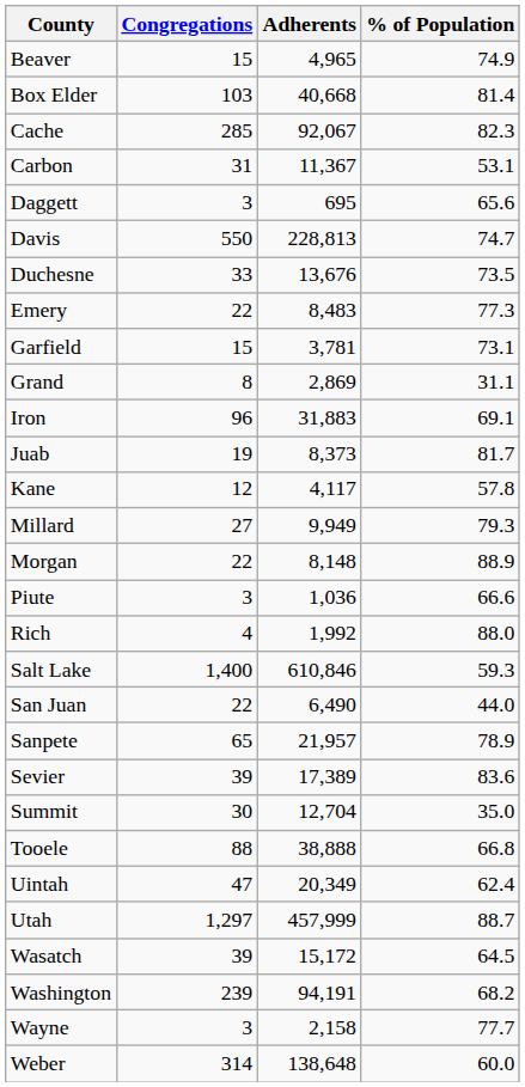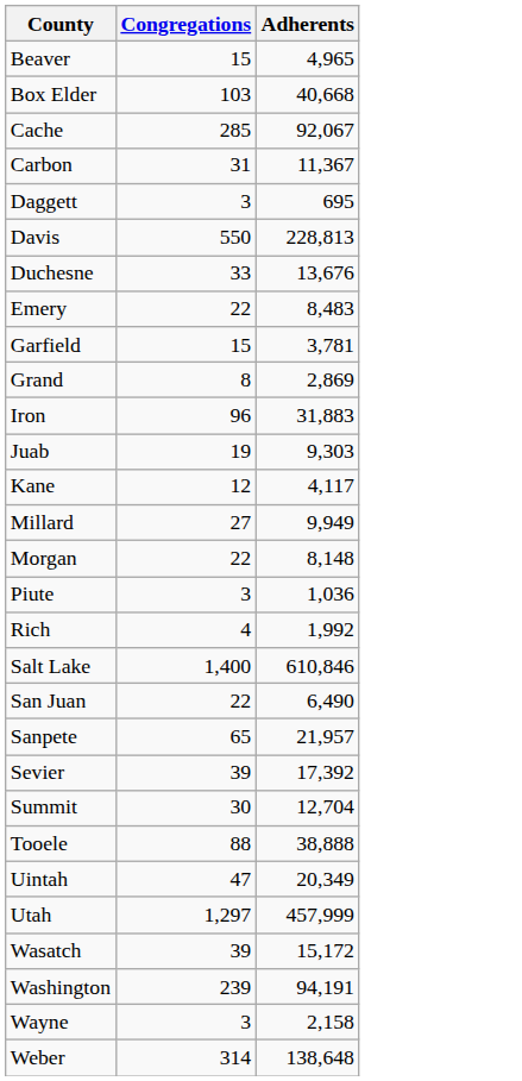- column: % of Population | 74.9 | 81.4 | 82.3 | 53.1 | 65.6 | 74.7 | 73.5 | 77.3 | 73.1 | 31.1 | 69.1 | 81.7 | 57.8 | 79.3 | 88.9 | 66.6 | 88.0 | 59.3 | 44.0 | 78.9 | 83.6 | 35.0 | 66.8 | 62.4 | 88.7 | 64.5 | 68.2 | 77.7 | 60.0
Juab | Adherents: 8,373 -> 9,303
Sevier | Adherents: 17,389 -> 17,392
